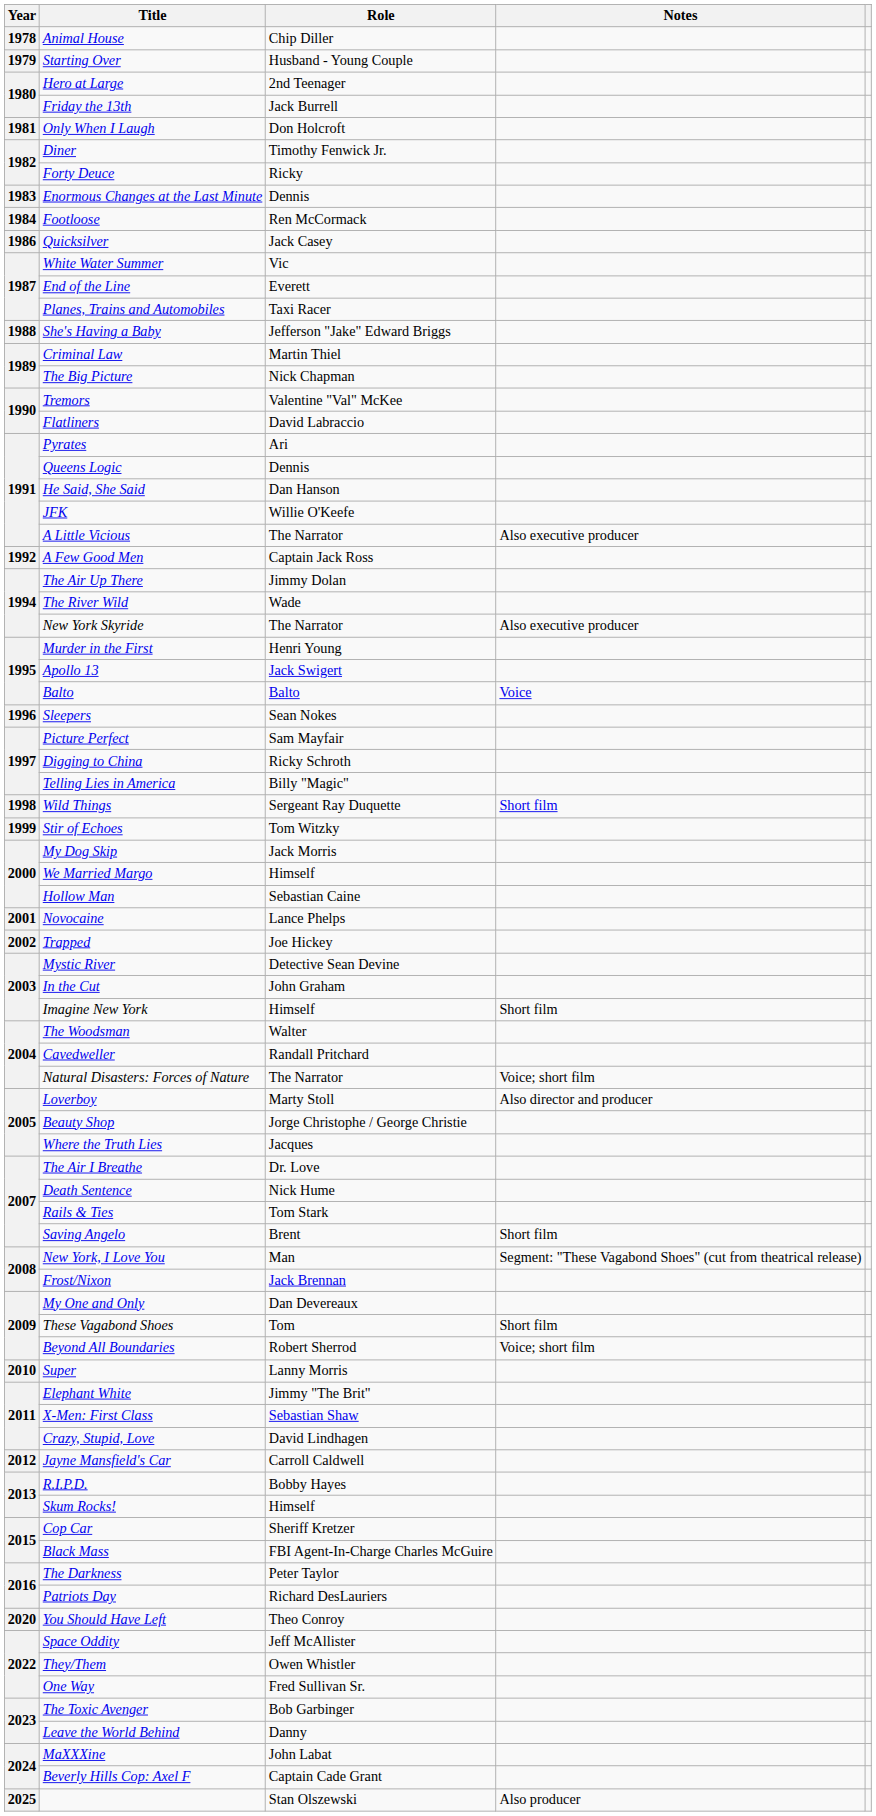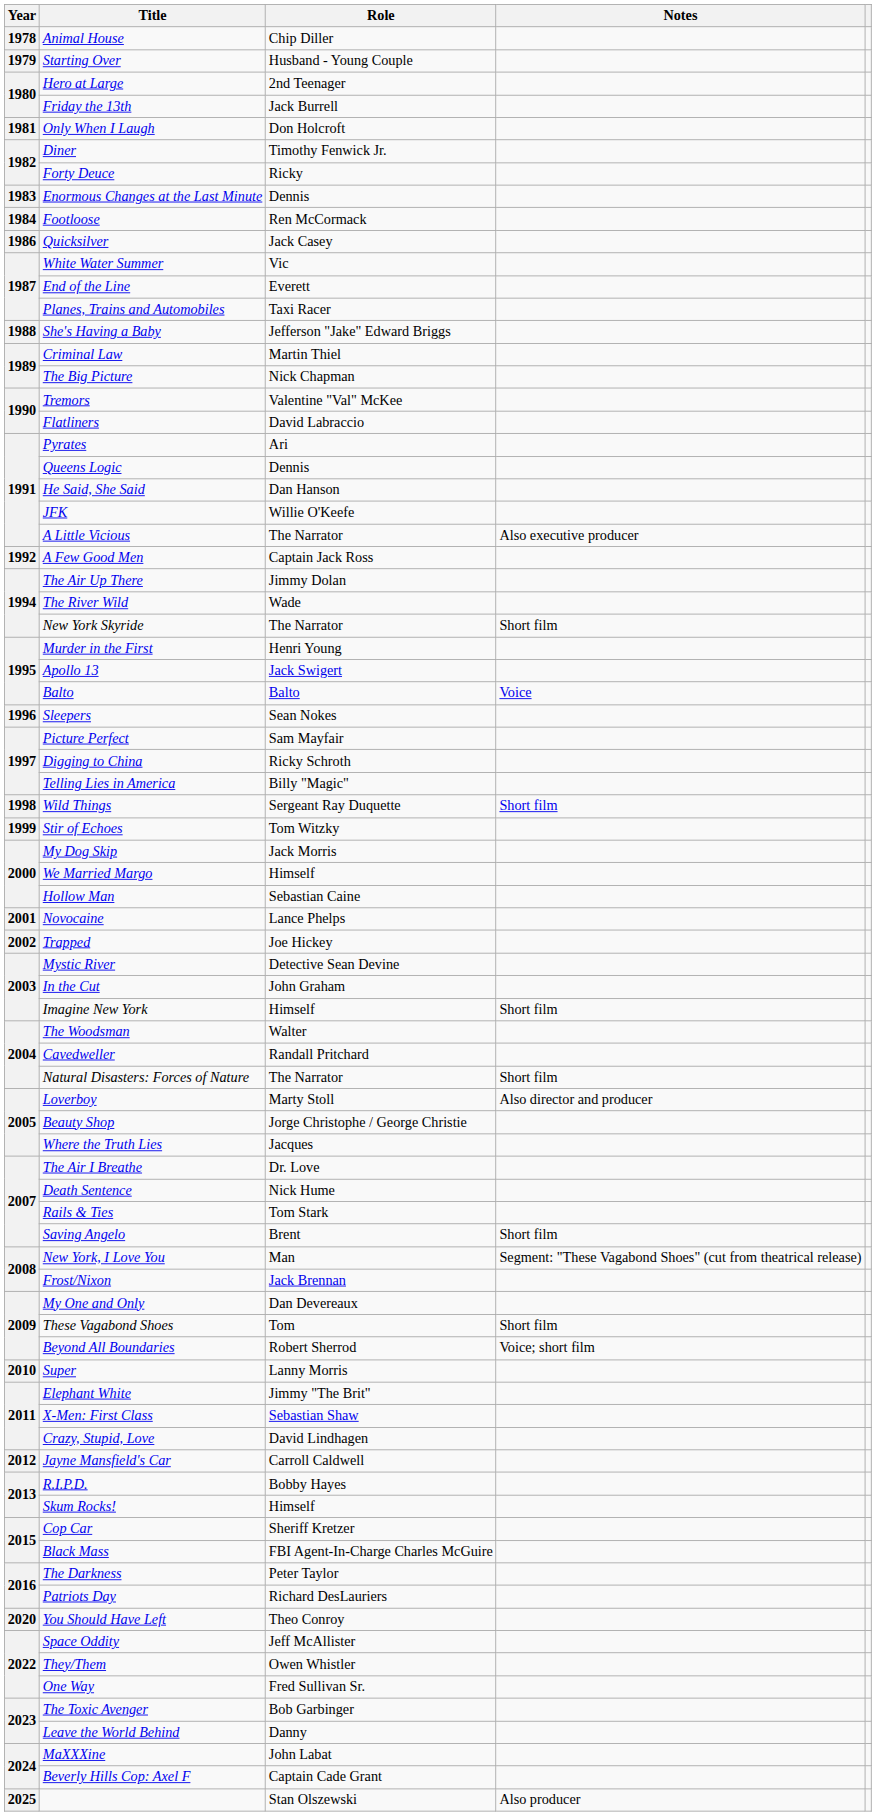New York Skyride | Notes: Also executive producer -> Short film
Natural Disasters: Forces of Nature | Notes: Voice; short film -> Short film
